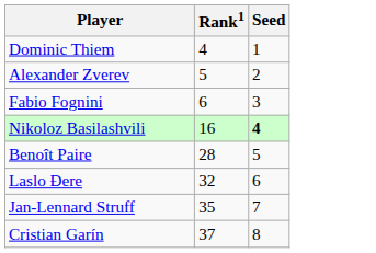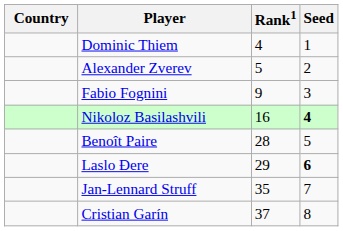+ column: Country
Fabio Fognini | Rank1: 6 -> 9
Laslo Đere | Rank1: 32 -> 29
Laslo Đere | Seed: normal -> bold
